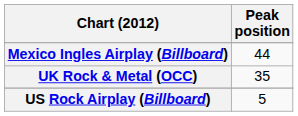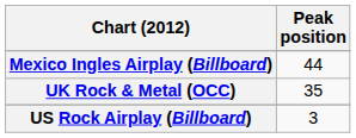US Rock Airplay (Billboard) | Peak position: 5 -> 3
